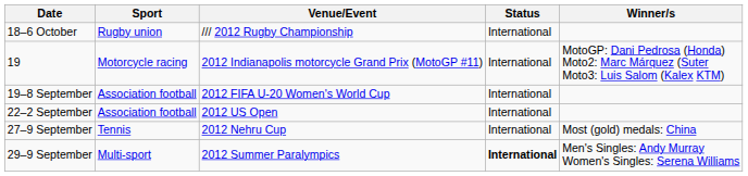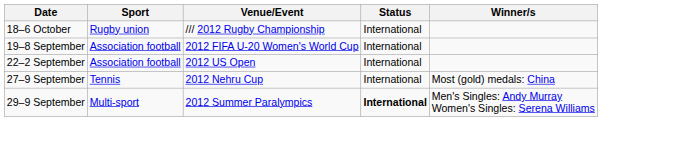- row: 19 | Motorcycle racing | 2012 Indianapolis motorcycle Grand Prix (MotoGP #11) | International | MotoGP: Dani Pedrosa (Honda) Moto2: Marc Márquez (Suter Moto3: Luis Salom (Kalex KTM)
